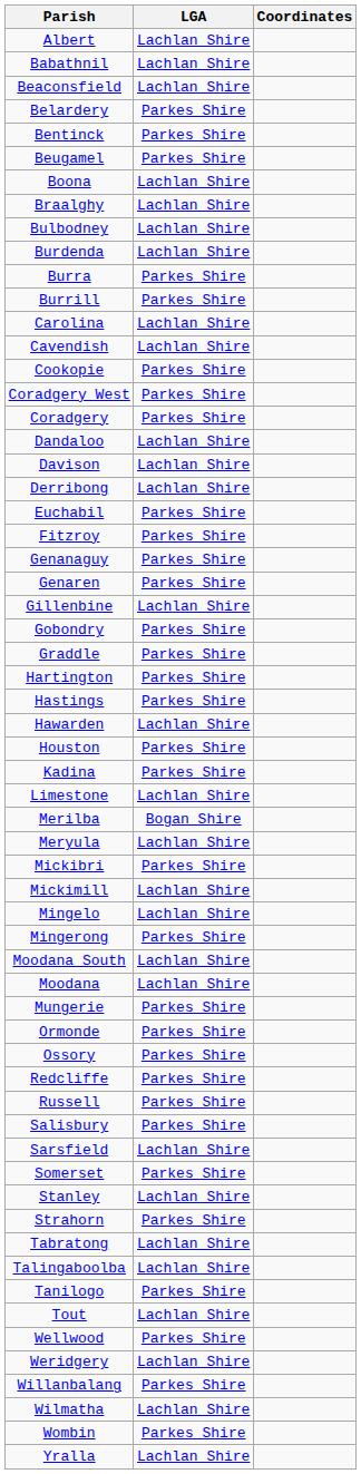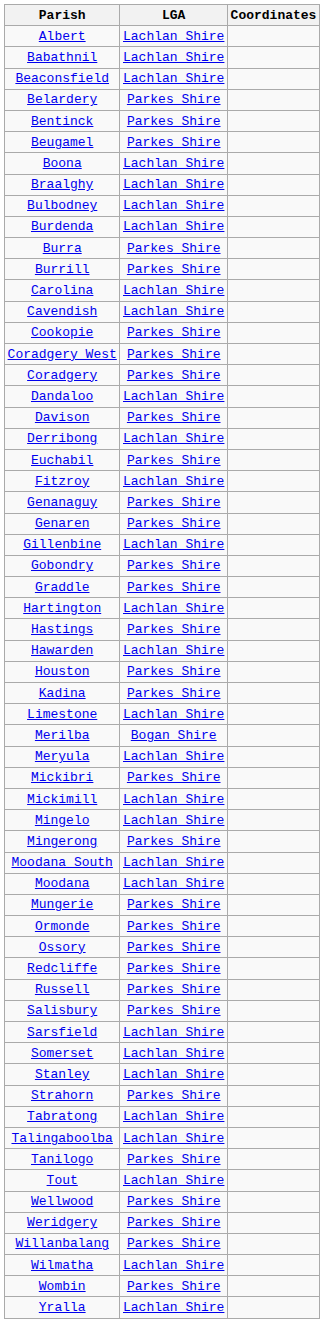Davison | LGA: Lachlan Shire -> Parkes Shire
Fitzroy | LGA: Parkes Shire -> Lachlan Shire
Hartington | LGA: Parkes Shire -> Lachlan Shire
Somerset | LGA: Parkes Shire -> Lachlan Shire
Weridgery | LGA: Lachlan Shire -> Parkes Shire
